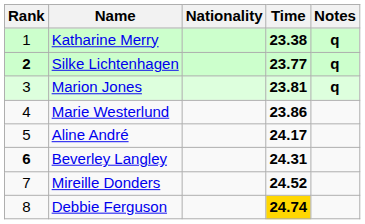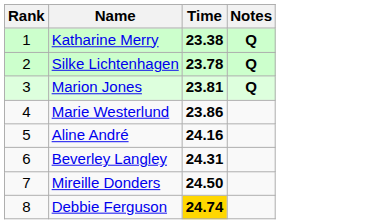- column: Nationality
Katharine Merry | Notes: q -> Q
Silke Lichtenhagen | Rank: bold -> normal
Silke Lichtenhagen | Time: 23.77 -> 23.78
Silke Lichtenhagen | Notes: q -> Q
Marion Jones | Notes: q -> Q
Aline André | Time: 24.17 -> 24.16
Beverley Langley | Rank: bold -> normal
Mireille Donders | Time: 24.52 -> 24.50
